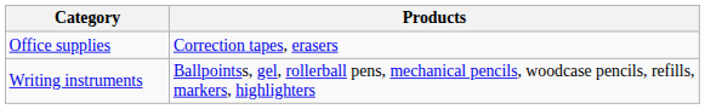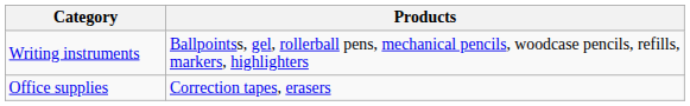rows swapped: Writing instruments <-> Office supplies
